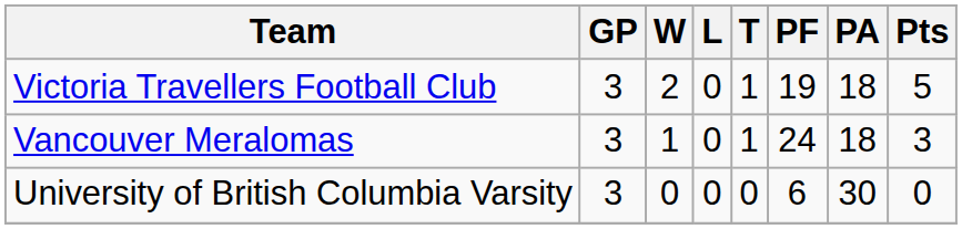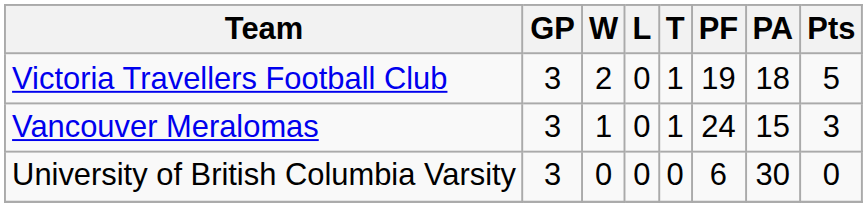Vancouver Meralomas | PA: 18 -> 15
